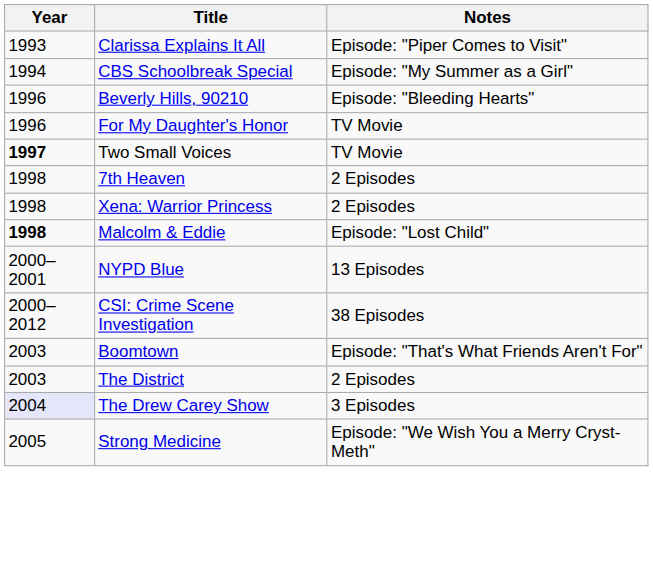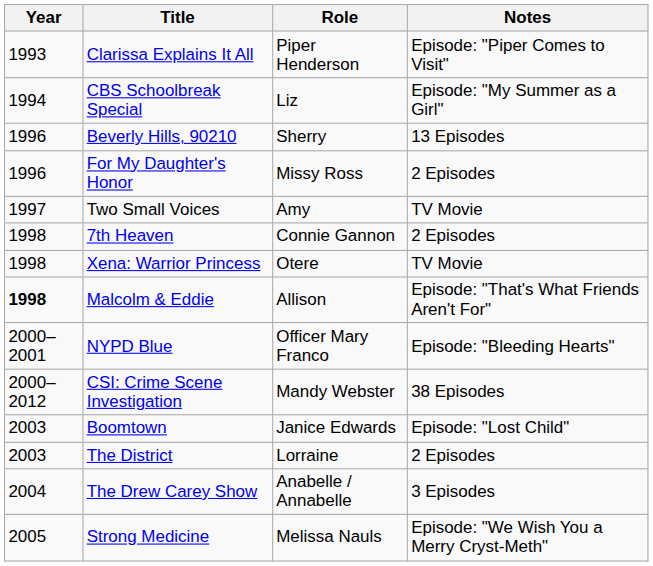+ column: Role | Piper Henderson | Liz | Sherry | Missy Ross | Amy | Connie Gannon | Otere | Allison | Officer Mary Franco | Mandy Webster | Janice Edwards | Lorraine | Anabelle / Annabelle | Melissa Nauls
Beverly Hills, 90210 | Notes: Episode: "Bleeding Hearts" -> 13 Episodes
For My Daughter's Honor | Notes: TV Movie -> 2 Episodes
Two Small Voices | Year: bold -> normal
Xena: Warrior Princess | Notes: 2 Episodes -> TV Movie
Malcolm & Eddie | Notes: Episode: "Lost Child" -> Episode: "That's What Friends Aren't For"
NYPD Blue | Notes: 13 Episodes -> Episode: "Bleeding Hearts"
Boomtown | Notes: Episode: "That's What Friends Aren't For" -> Episode: "Lost Child"
The Drew Carey Show | Year: lavender background -> no background
